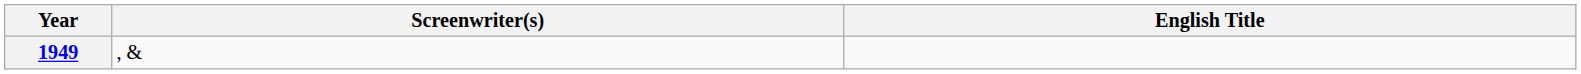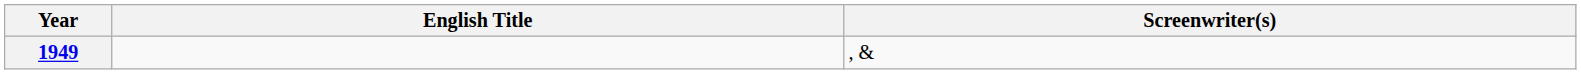columns swapped: Screenwriter(s) <-> English Title
